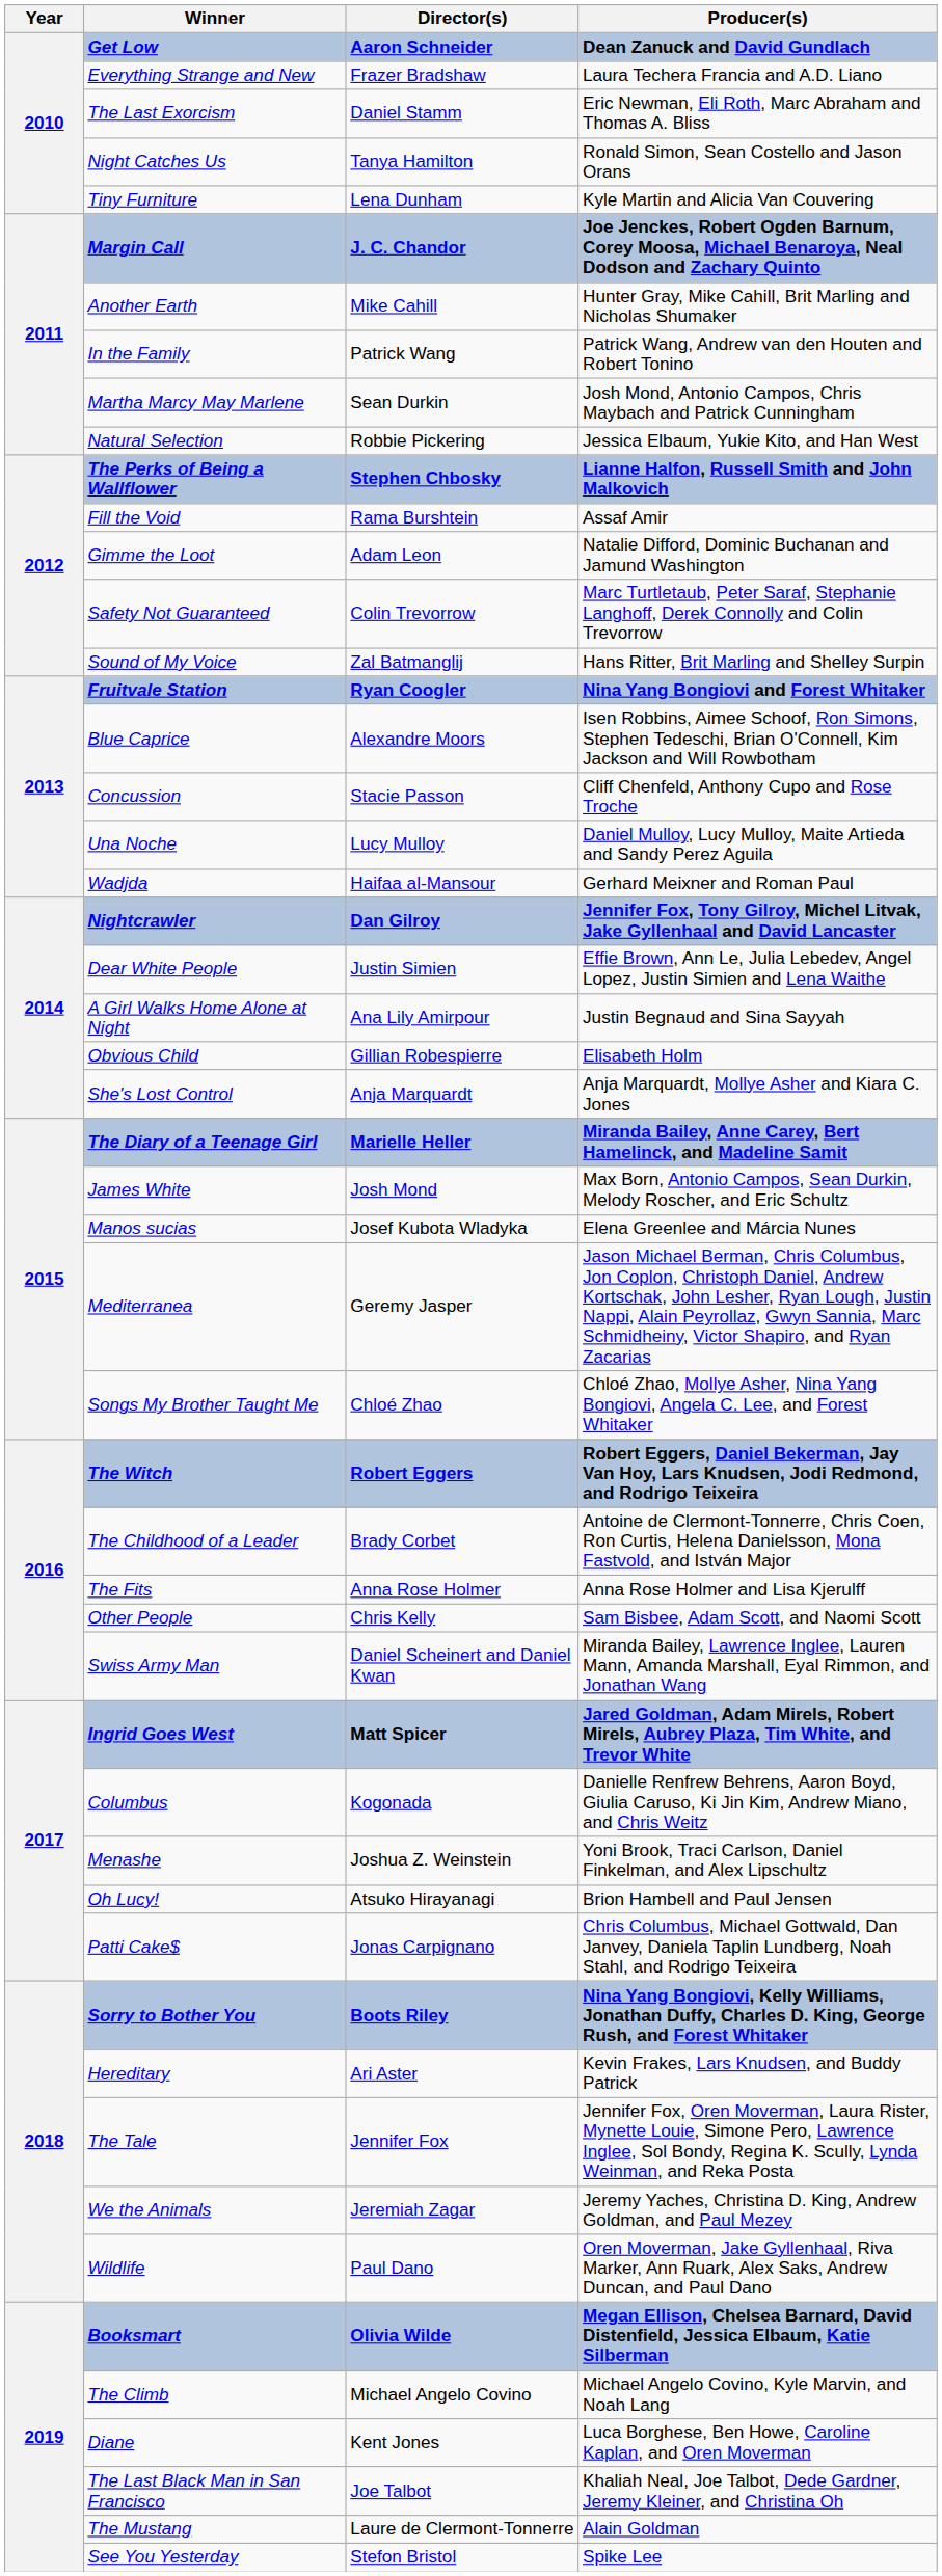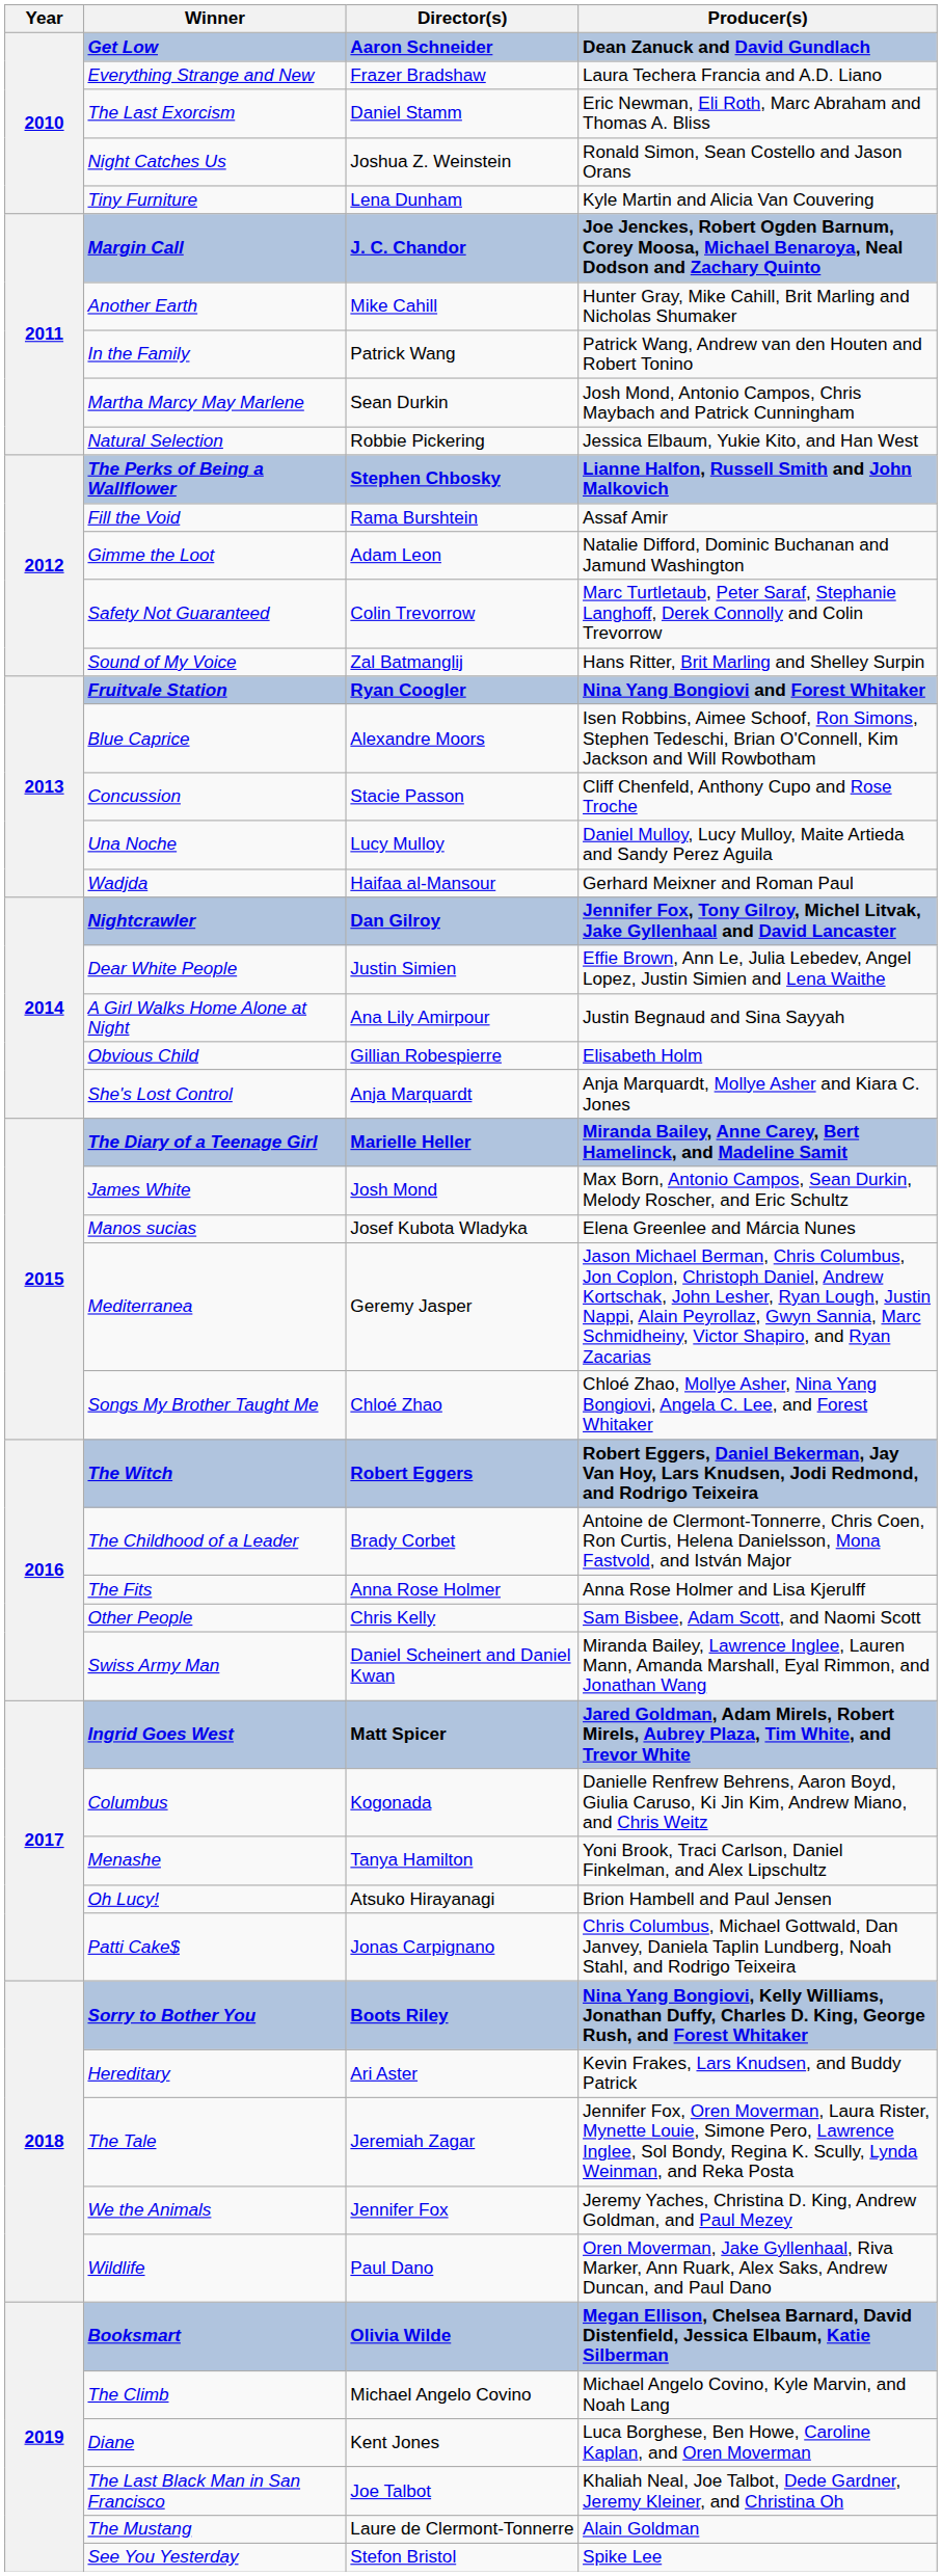Night Catches Us | Director(s): Tanya Hamilton -> Joshua Z. Weinstein
Menashe | Director(s): Joshua Z. Weinstein -> Tanya Hamilton
The Tale | Director(s): Jennifer Fox -> Jeremiah Zagar
We the Animals | Director(s): Jeremiah Zagar -> Jennifer Fox
